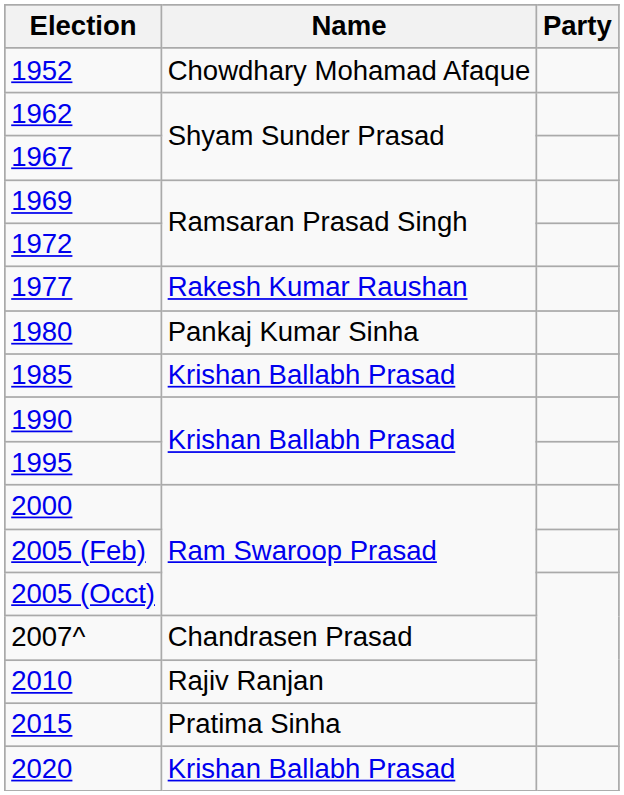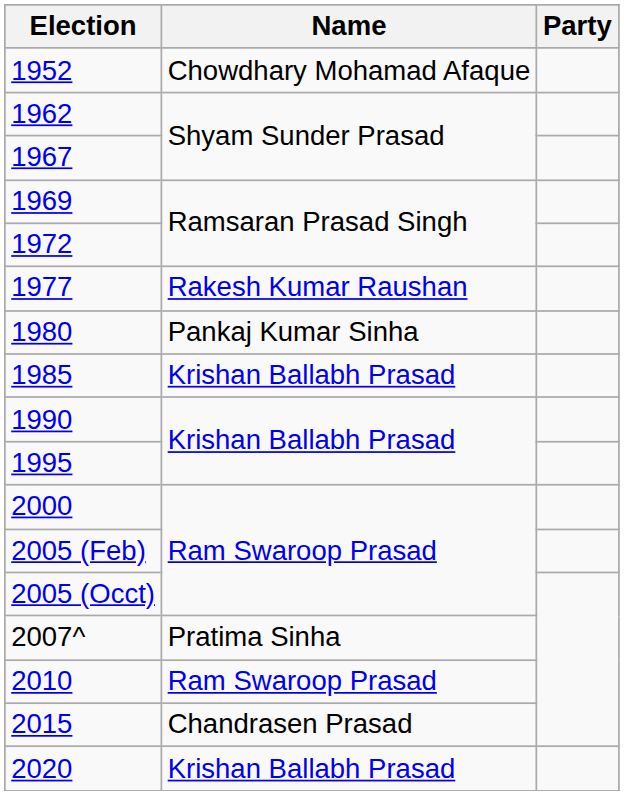2007^ | Name: Chandrasen Prasad -> Pratima Sinha
2010 | Name: Rajiv Ranjan -> Ram Swaroop Prasad
2015 | Name: Pratima Sinha -> Chandrasen Prasad
